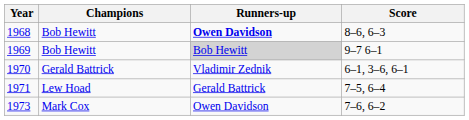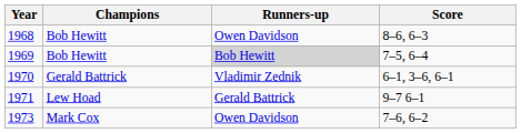1968 | Runners-up: bold -> normal
1969 | Score: 9–7 6–1 -> 7–5, 6–4
1971 | Score: 7–5, 6–4 -> 9–7 6–1
